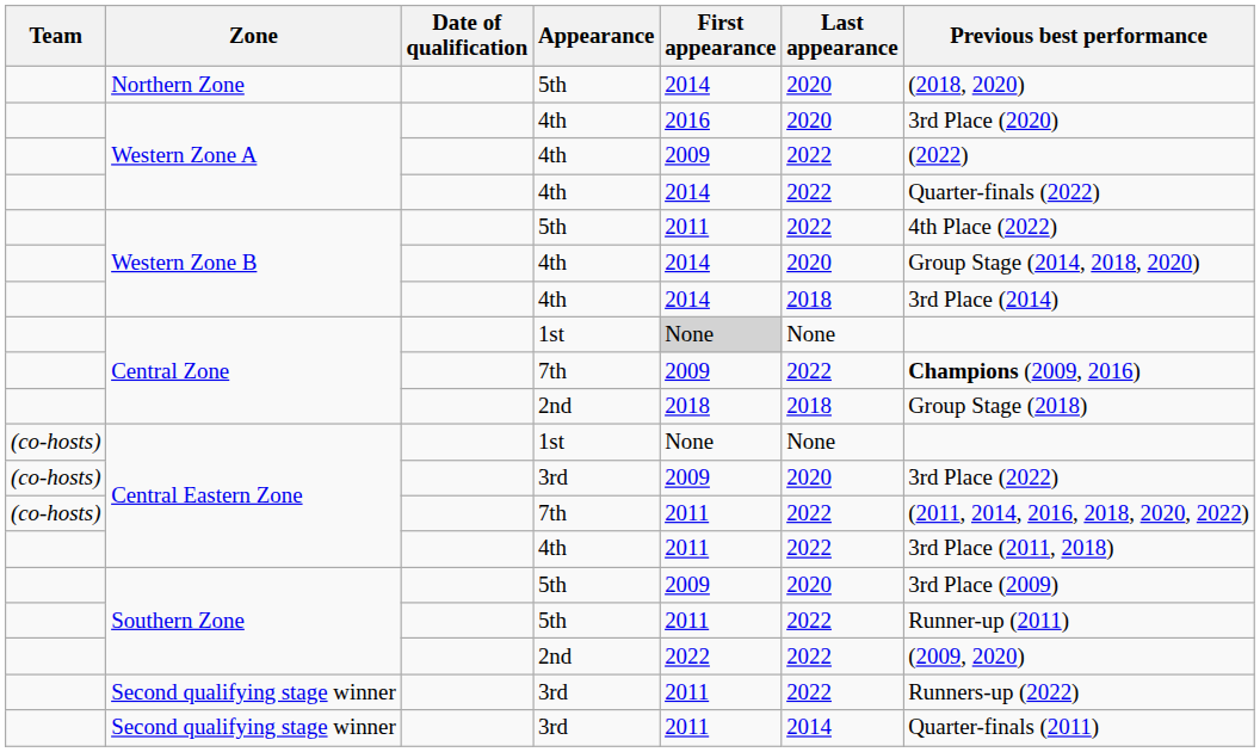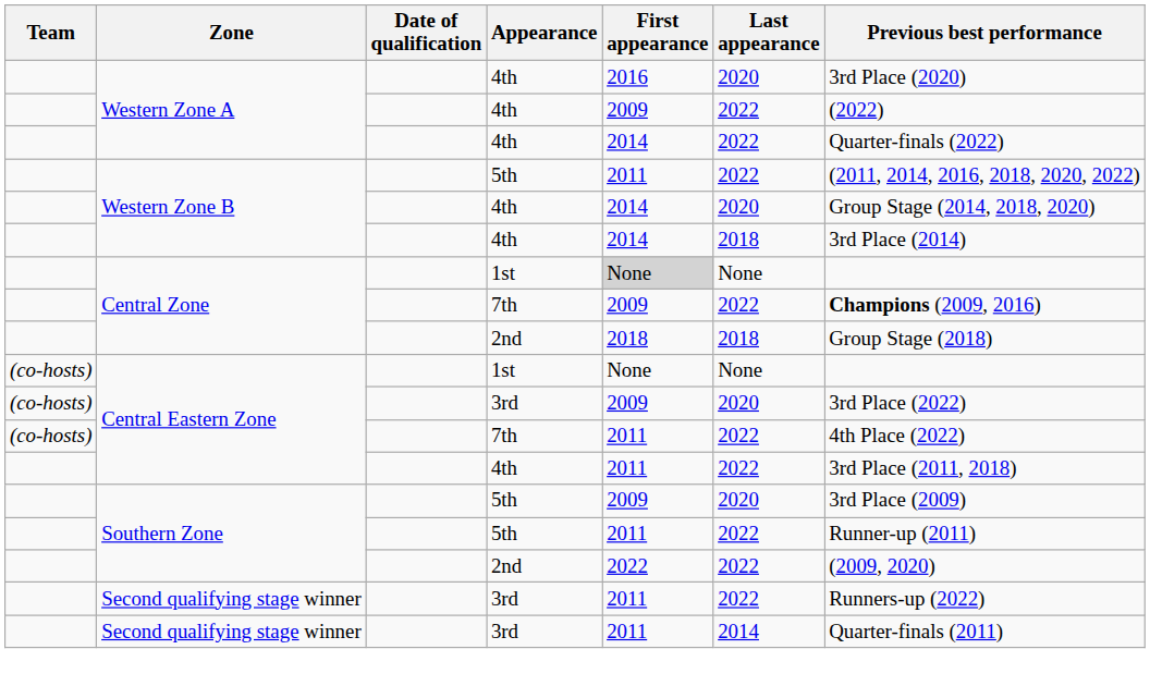- row: Northern Zone | 5th | 2014 | 2020 | (2018, 2020)
Western Zone B / 5th | Previous best performance: 4th Place (2022) -> (2011, 2014, 2016, 2018, 2020, 2022)
Central Eastern Zone / 7th | Previous best performance: (2011, 2014, 2016, 2018, 2020, 2022) -> 4th Place (2022)
